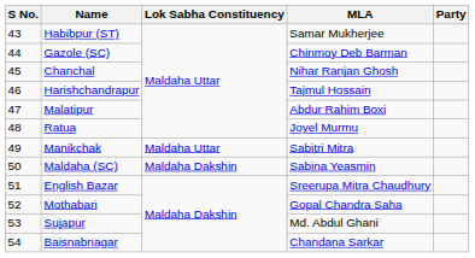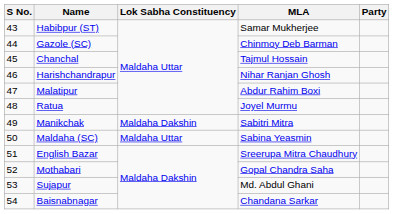Chanchal | MLA: Nihar Ranjan Ghosh -> Tajmul Hossain
Harishchandrapur | MLA: Tajmul Hossain -> Nihar Ranjan Ghosh
Manikchak | Lok Sabha Constituency: Maldaha Uttar -> Maldaha Dakshin
Maldaha (SC) | Lok Sabha Constituency: Maldaha Dakshin -> Maldaha Uttar
